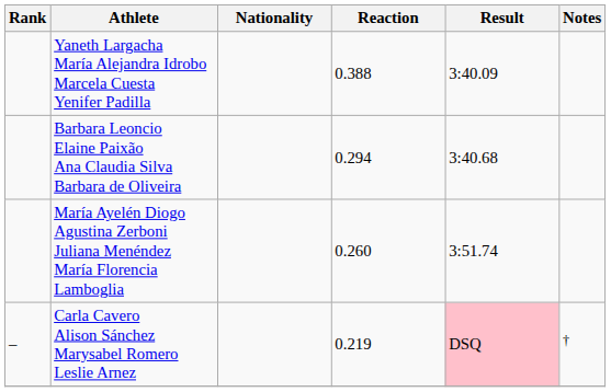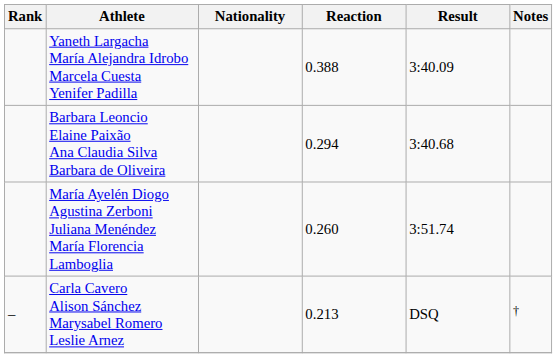Carla Cavero Alison Sánchez Marysabel Romero Leslie Arnez | Reaction: 0.219 -> 0.213
Carla Cavero Alison Sánchez Marysabel Romero Leslie Arnez | Result: pink background -> no background
